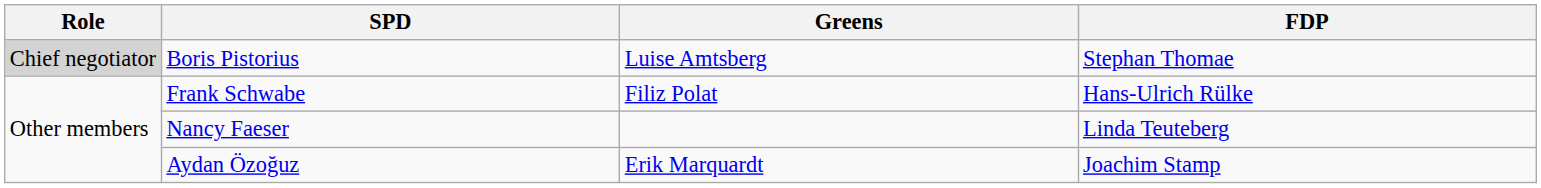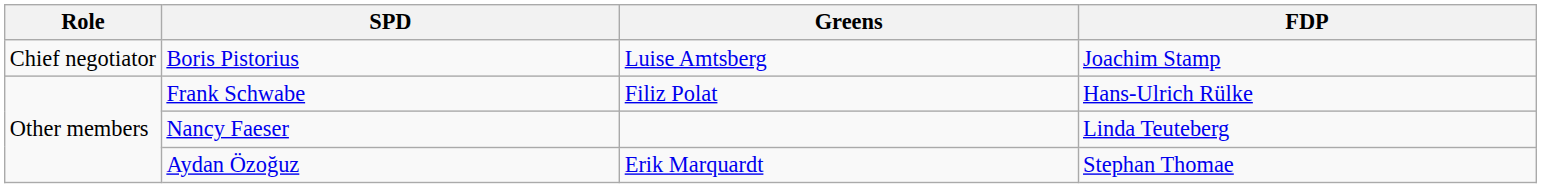Boris Pistorius | Role: lightgrey background -> no background
Boris Pistorius | FDP: Stephan Thomae -> Joachim Stamp
Aydan Özoğuz | FDP: Joachim Stamp -> Stephan Thomae
